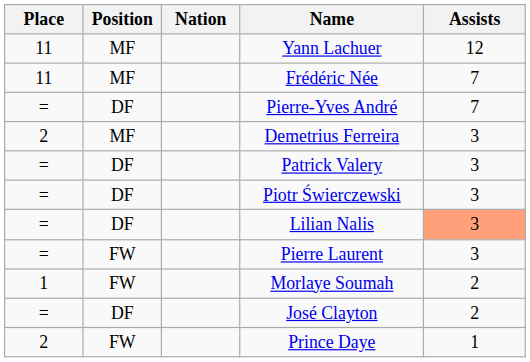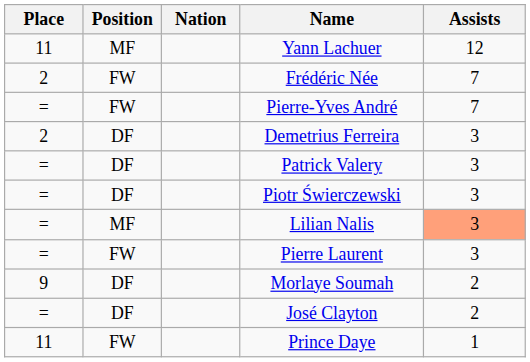Frédéric Née | Place: 11 -> 2
Frédéric Née | Position: MF -> FW
Pierre-Yves André | Position: DF -> FW
Demetrius Ferreira | Position: MF -> DF
Lilian Nalis | Position: DF -> MF
Morlaye Soumah | Place: 1 -> 9
Morlaye Soumah | Position: FW -> DF
Prince Daye | Place: 2 -> 11
